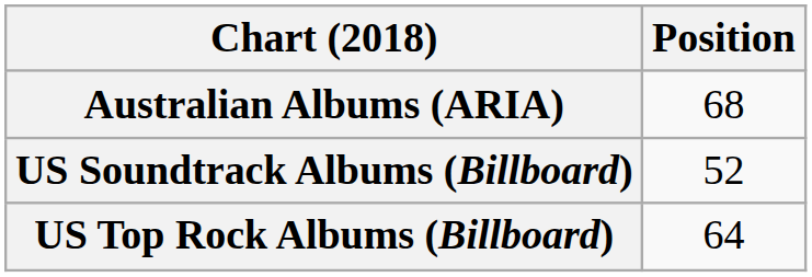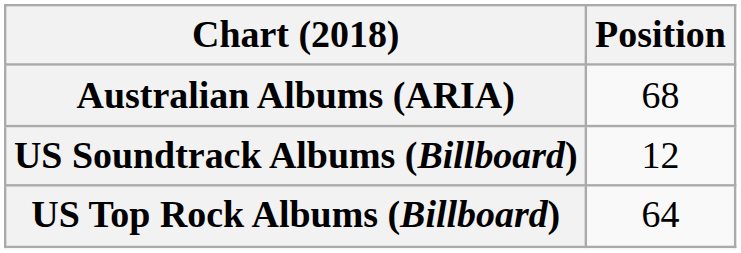US Soundtrack Albums (Billboard) | Position: 52 -> 12
